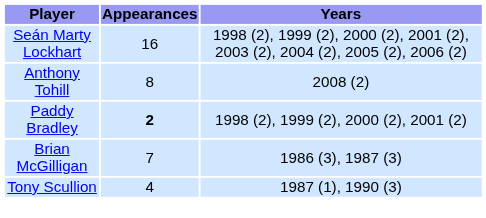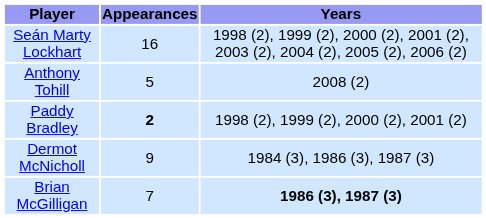Anthony Tohill | Appearances: 8 -> 5
+ row: Dermot McNicholl | 9 | 1984 (3), 1986 (3), 1987 (3)
Brian McGilligan | Years: normal -> bold
- row: Tony Scullion | 4 | 1987 (1), 1990 (3)
